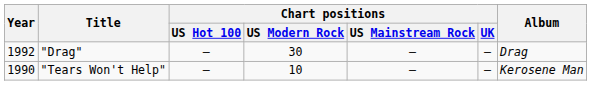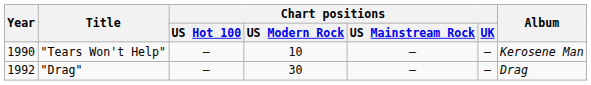rows swapped: "Tears Won't Help" <-> "Drag"
